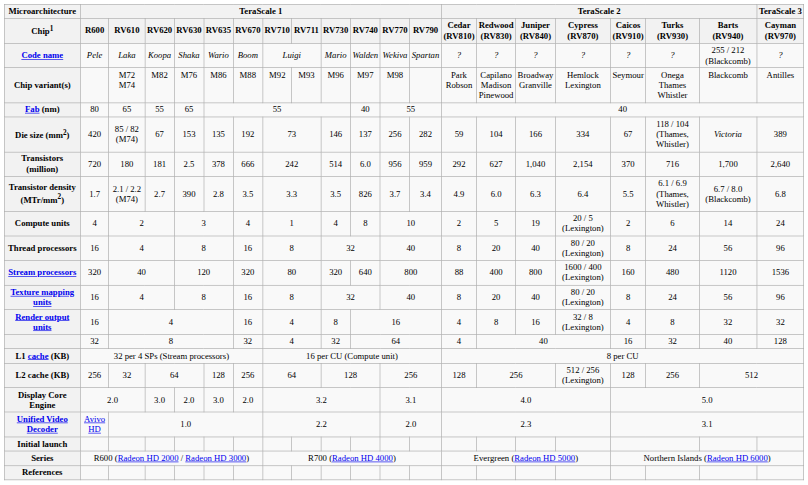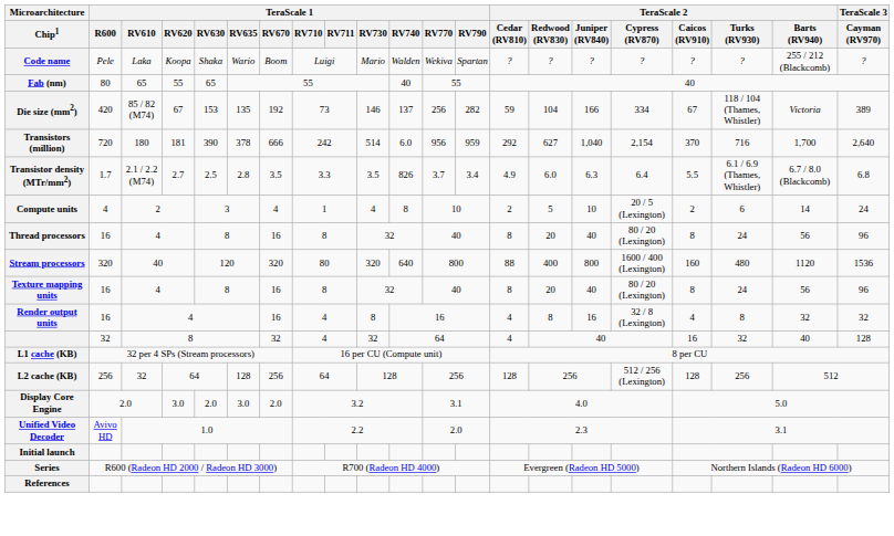- row: Chip variant(s) | M72 M74 | M82 | M76 | M86 | M88 | M92 | M93 | M96 | M97 | M98 | Park Robson | Capilano Madison Pinewood | Broadway Granville | Hemlock Lexington | Seymour | Onega Thames Whistler | Blackcomb | Antilles
Transistors (million) | TeraScale 1 / RV630: 2.5 -> 390
Transistor density (MTr/mm2) | TeraScale 1 / RV630: 390 -> 2.5
Compute units | TeraScale 2 / Juniper (RV840): 19 -> 10
